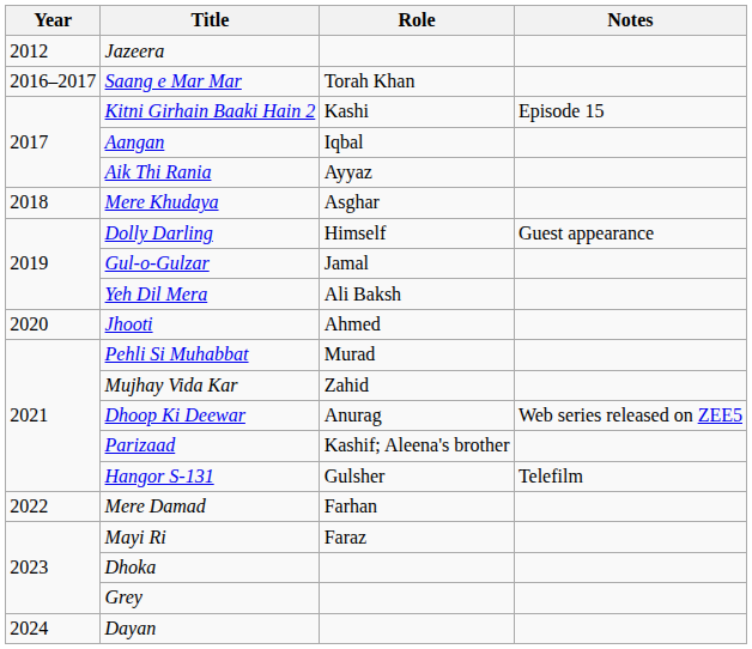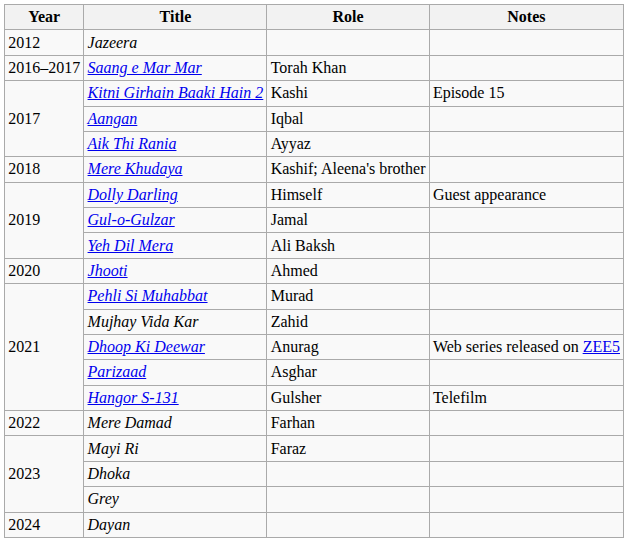Mere Khudaya | Role: Asghar -> Kashif; Aleena's brother
Parizaad | Role: Kashif; Aleena's brother -> Asghar
